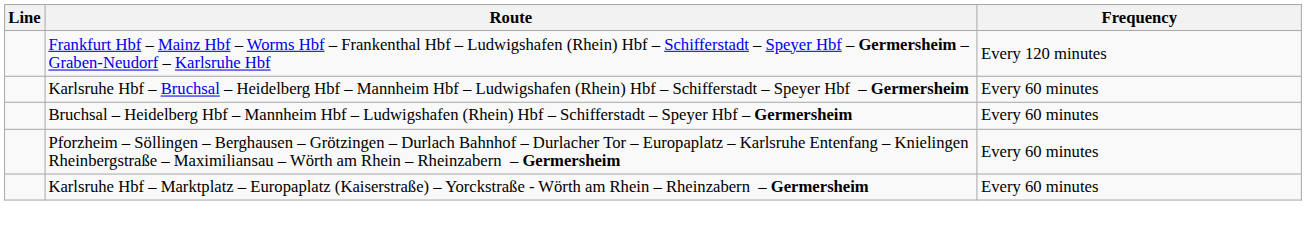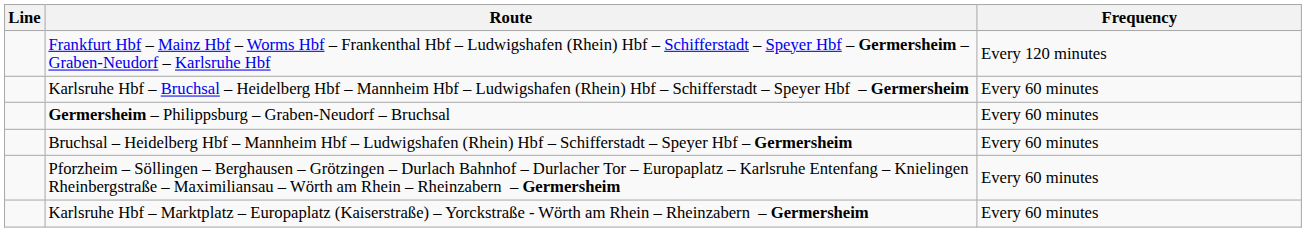+ row: Germersheim – Philippsburg – Graben-Neudorf – Bruchsal | Every 60 minutes
